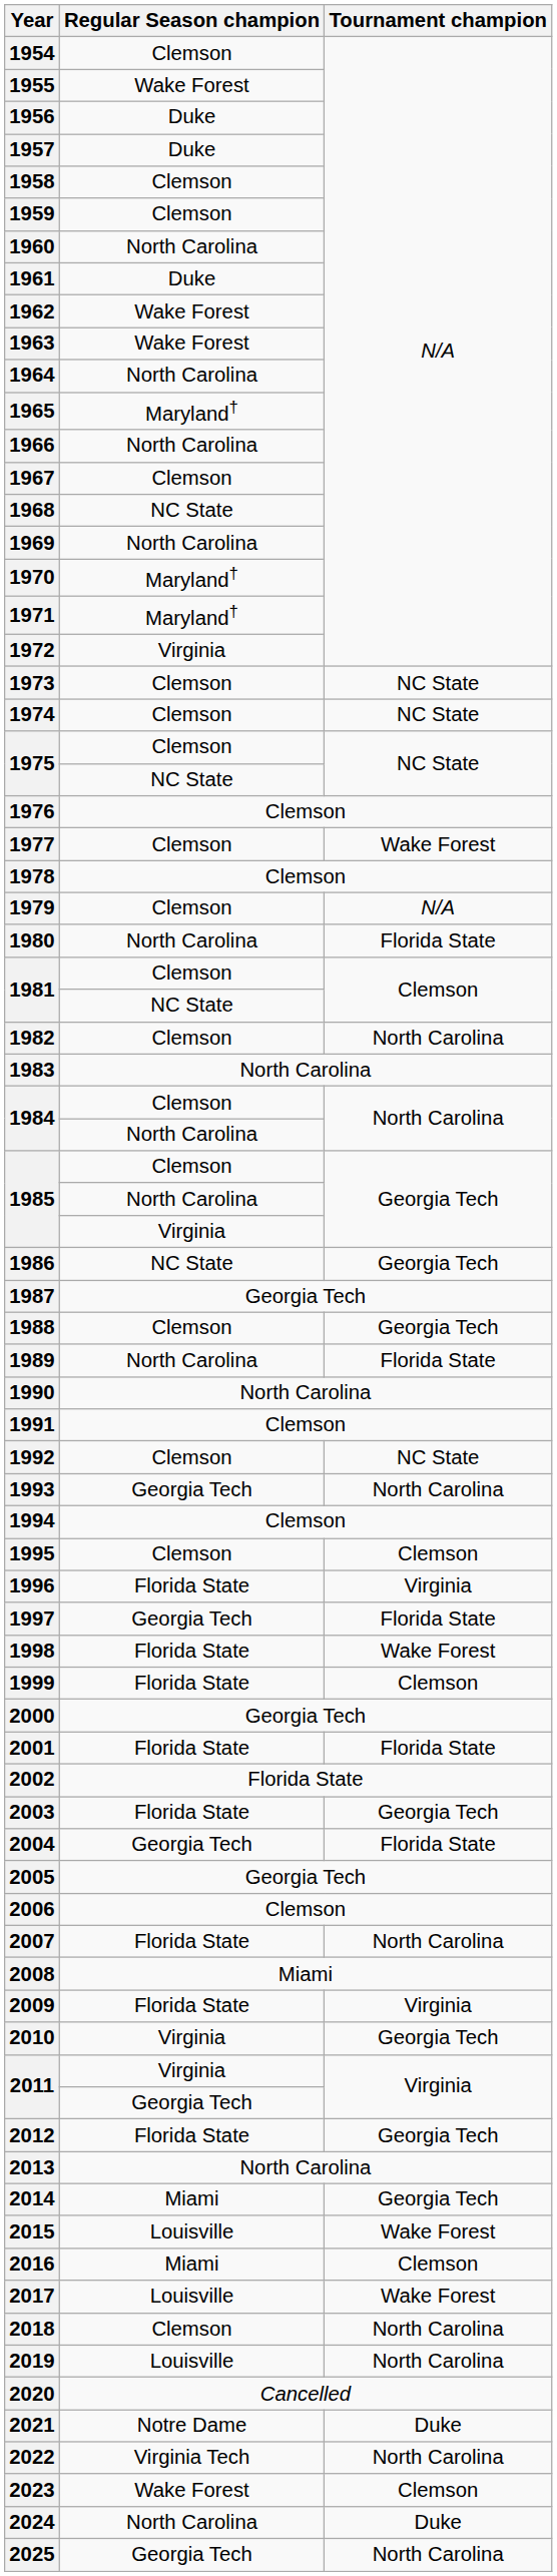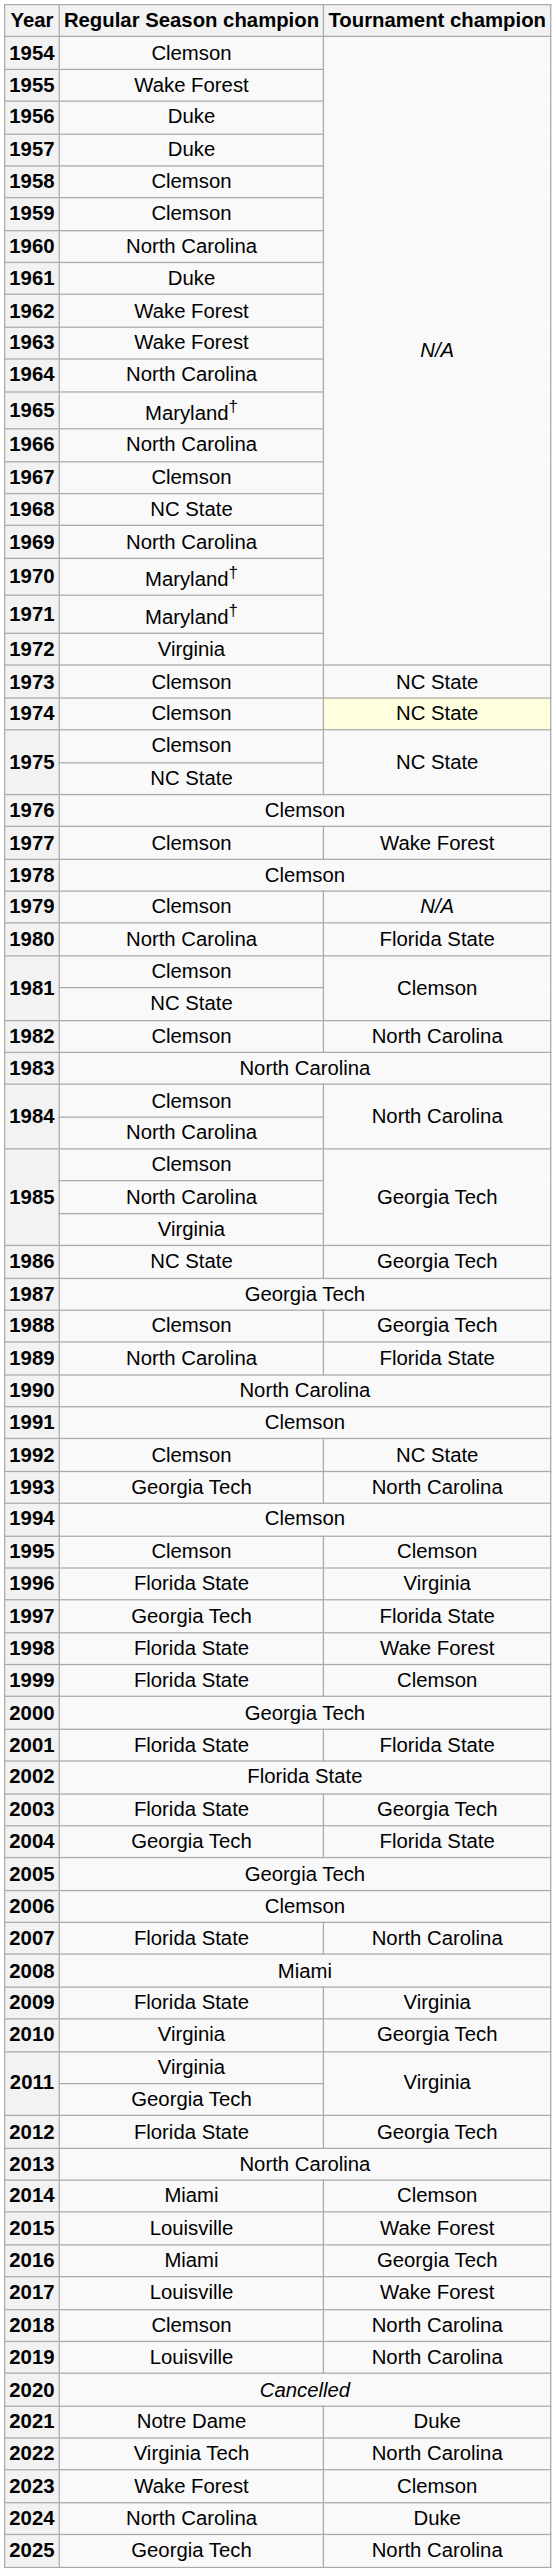1974 | Tournament champion: no background -> lightyellow background
2014 | Tournament champion: Georgia Tech -> Clemson
2016 | Tournament champion: Clemson -> Georgia Tech
